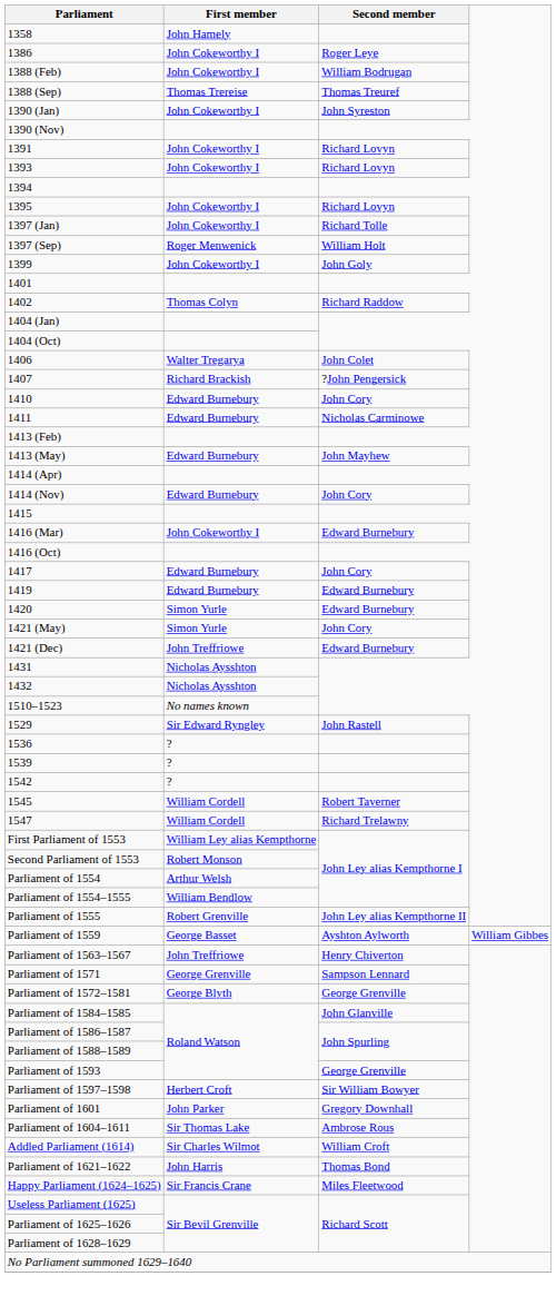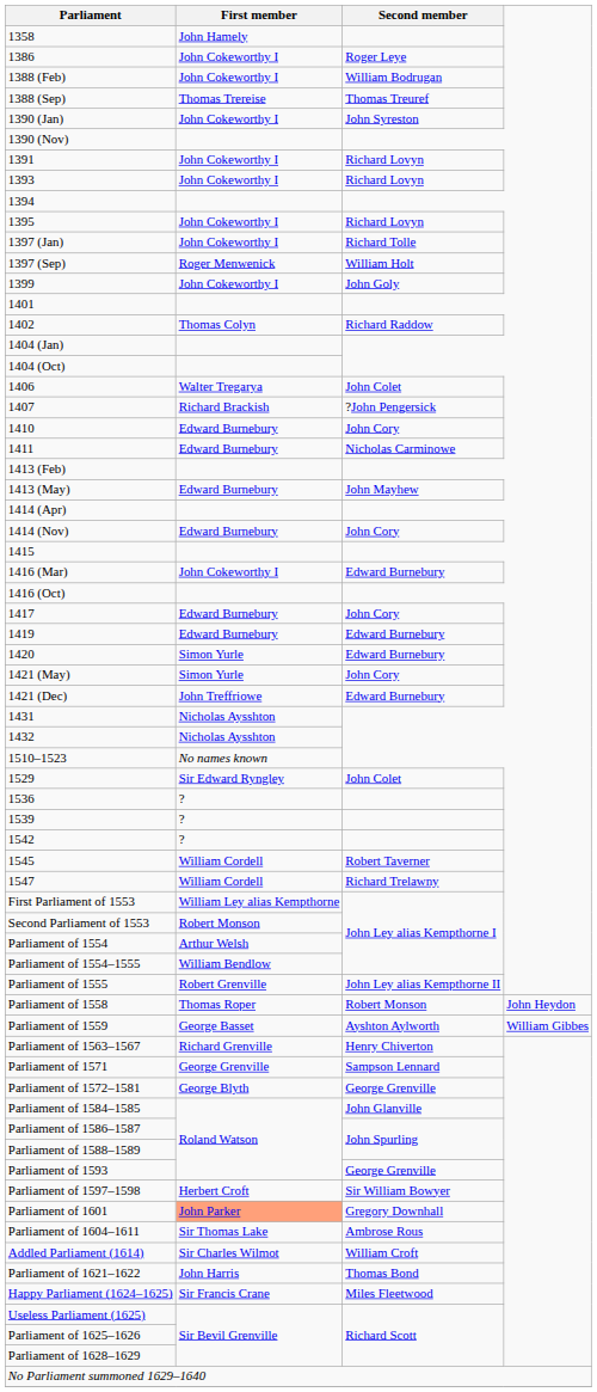1529 | Second member: John Rastell -> John Colet
+ row: Parliament of 1558 | Thomas Roper | Robert Monson | John Heydon
Parliament of 1563–1567 | First member: John Treffriowe -> Richard Grenville
Parliament of 1601 | First member: no background -> lightsalmon background
